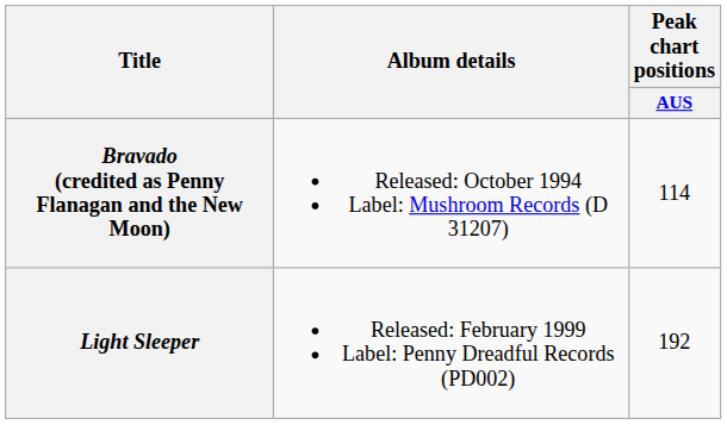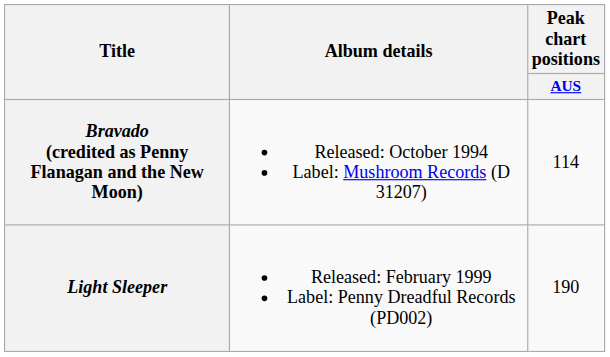Light Sleeper | Peak chart positions / AUS: 192 -> 190
